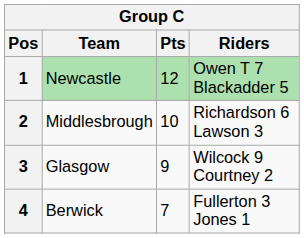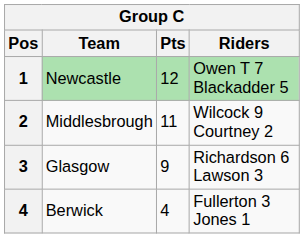Middlesbrough | Pts: 10 -> 11
Middlesbrough | Riders: Richardson 6 Lawson 3 -> Wilcock 9 Courtney 2
Glasgow | Riders: Wilcock 9 Courtney 2 -> Richardson 6 Lawson 3
Berwick | Pts: 7 -> 4
